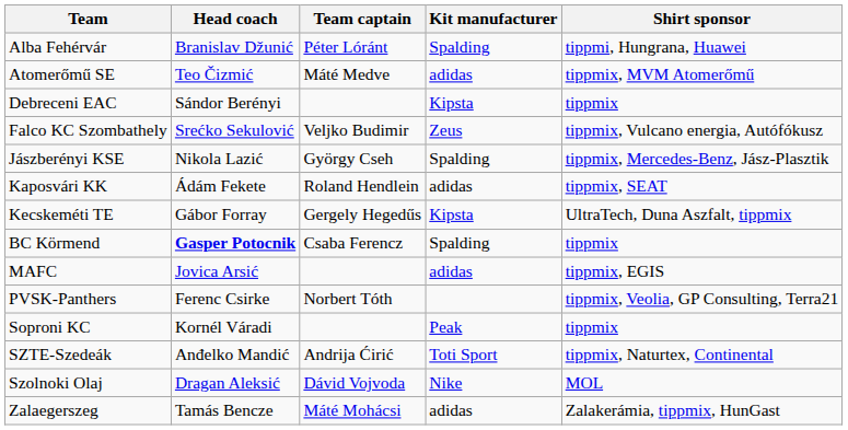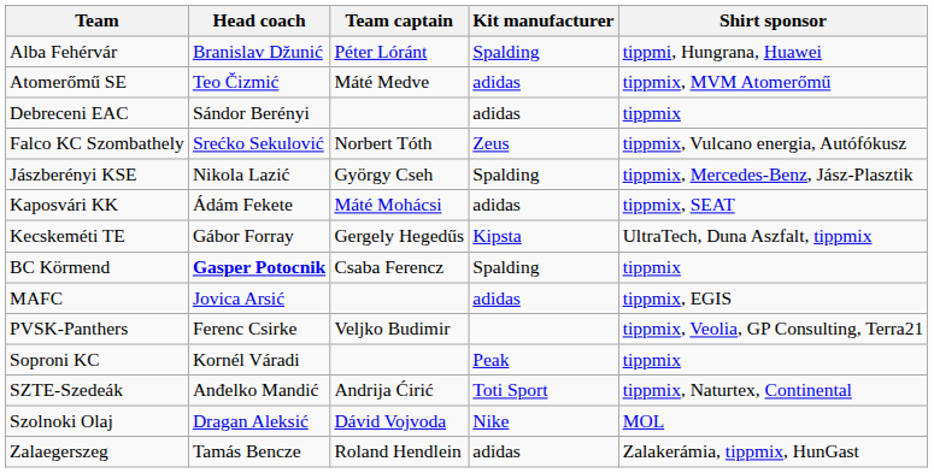Debreceni EAC | Kit manufacturer: Kipsta -> adidas
Falco KC Szombathely | Team captain: Veljko Budimir -> Norbert Tóth
Kaposvári KK | Team captain: Roland Hendlein -> Máté Mohácsi
PVSK-Panthers | Team captain: Norbert Tóth -> Veljko Budimir
Zalaegerszeg | Team captain: Máté Mohácsi -> Roland Hendlein
